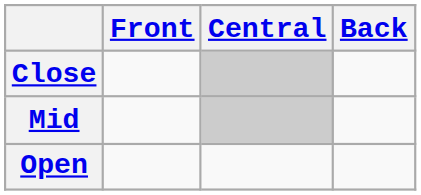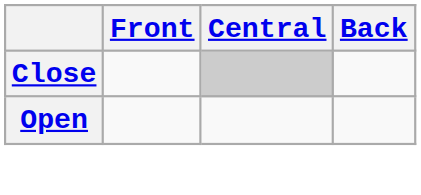- row: Mid
